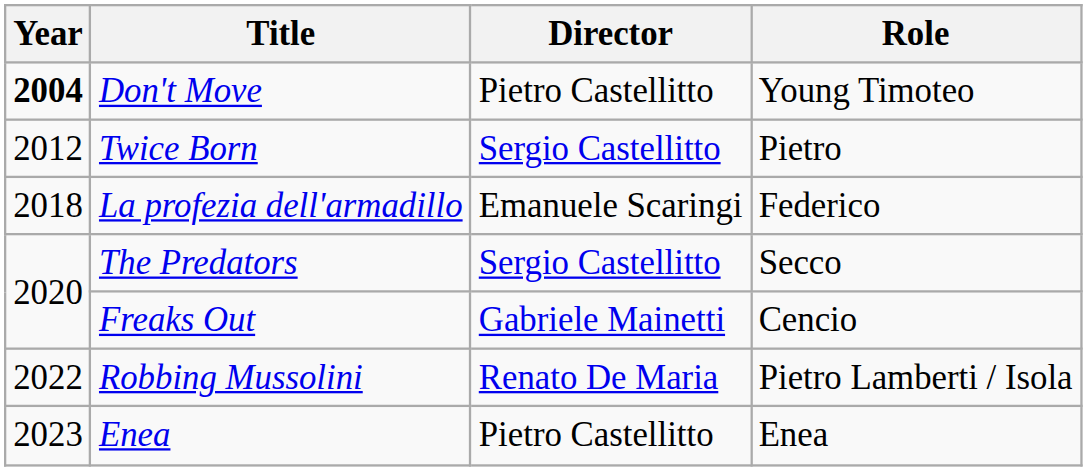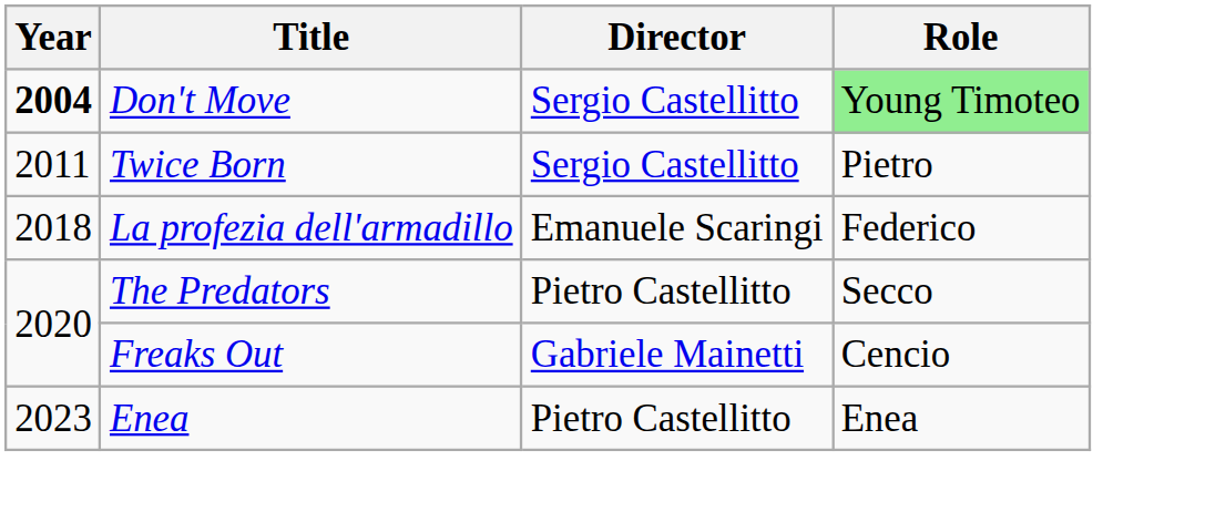Don't Move | Director: Pietro Castellitto -> Sergio Castellitto
Don't Move | Role: no background -> lightgreen background
Twice Born | Year: 2012 -> 2011
The Predators | Director: Sergio Castellitto -> Pietro Castellitto
- row: 2022 | Robbing Mussolini | Renato De Maria | Pietro Lamberti / Isola
